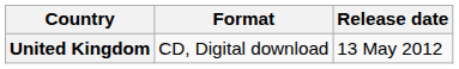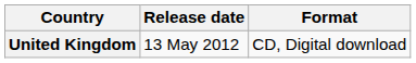columns swapped: Release date <-> Format
